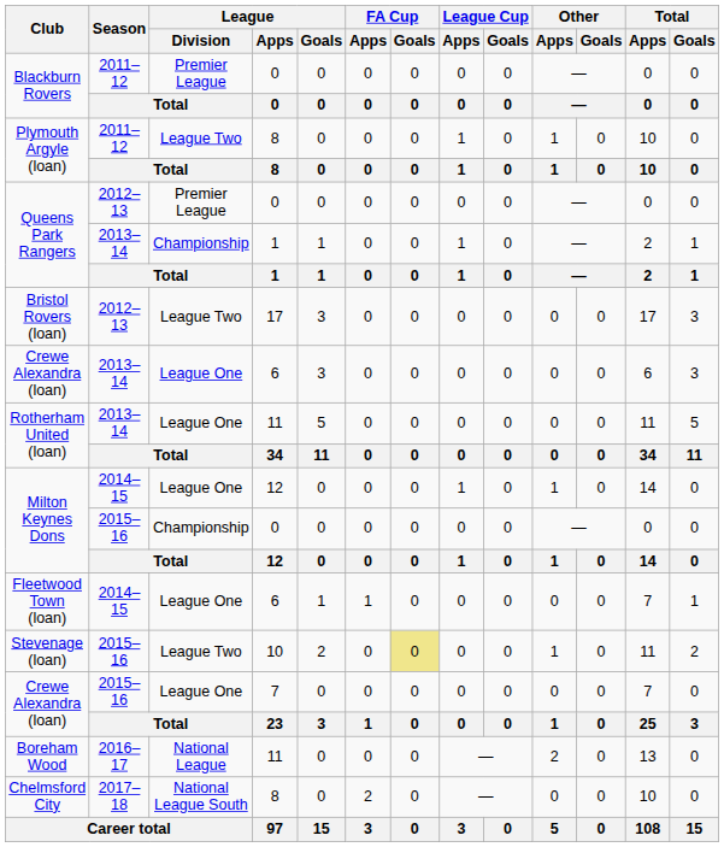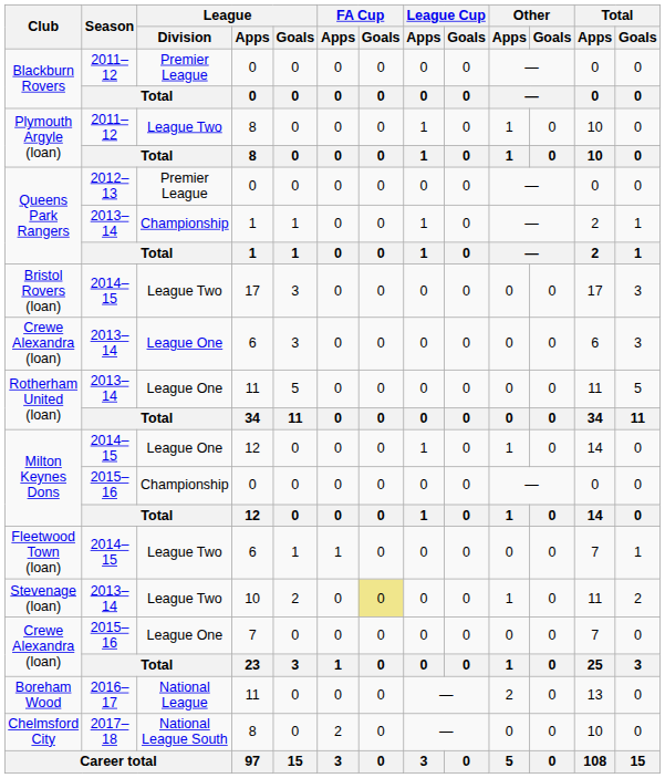Bristol Rovers (loan) | Season: 2012–13 -> 2014–15
Fleetwood Town (loan) | League / Division: League One -> League Two
Stevenage (loan) | Season: 2015–16 -> 2013–14
